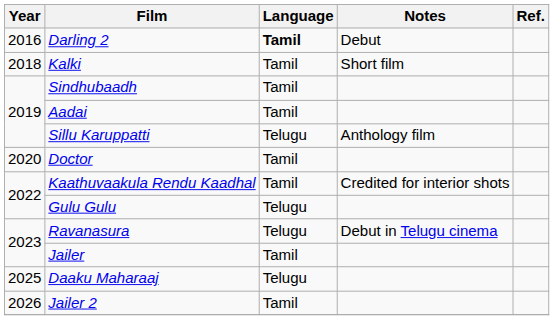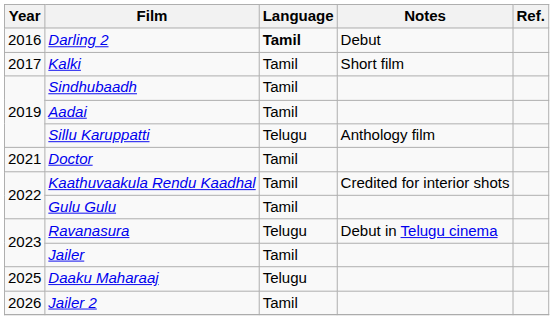Kalki | Year: 2018 -> 2017
Doctor | Year: 2020 -> 2021
Gulu Gulu | Language: Telugu -> Tamil
